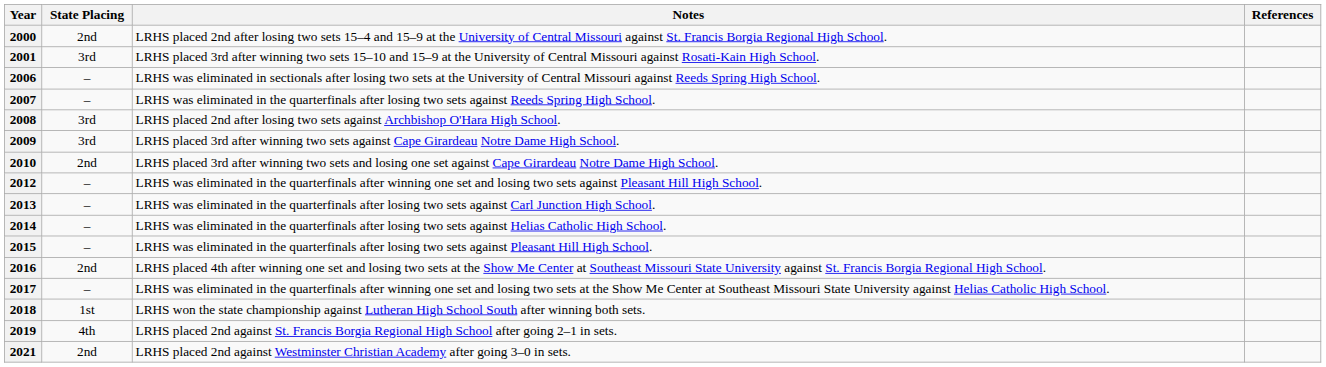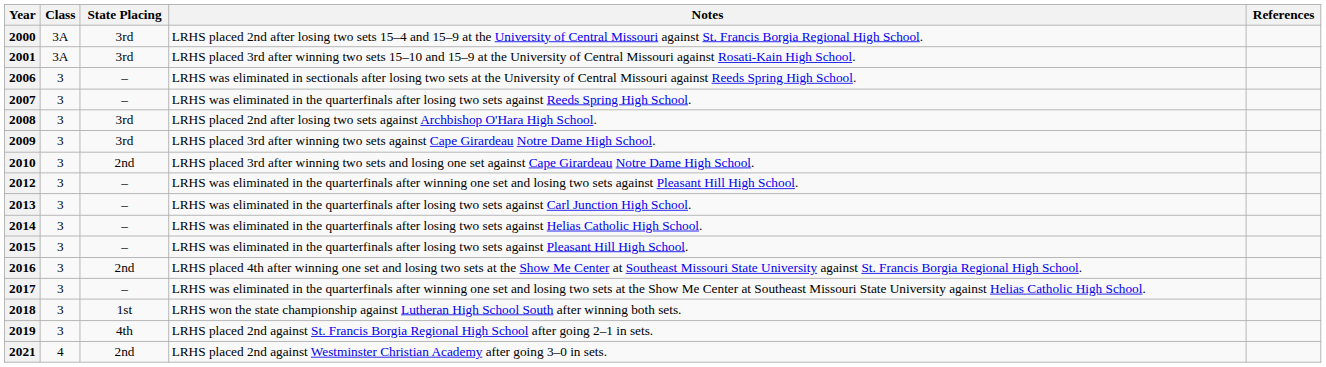+ column: Class | 3A | 3A | 3 | 3 | 3 | 3 | 3 | 3 | 3 | 3 | 3 | 3 | 3 | 3 | 3 | 4
2000 | State Placing: 2nd -> 3rd
